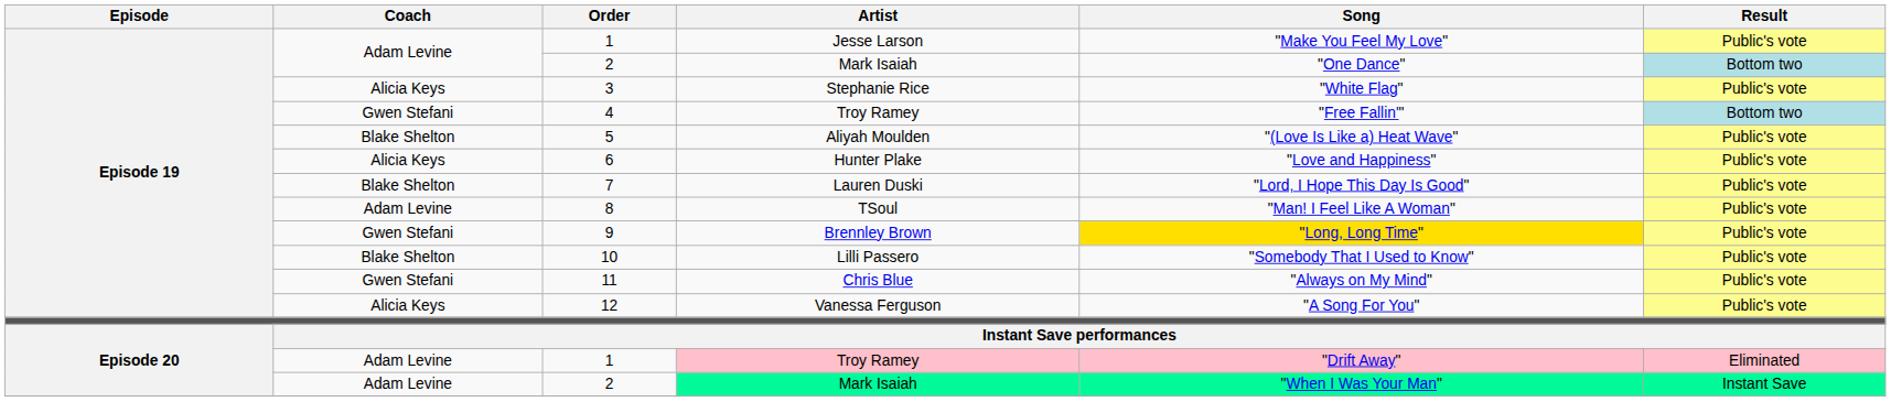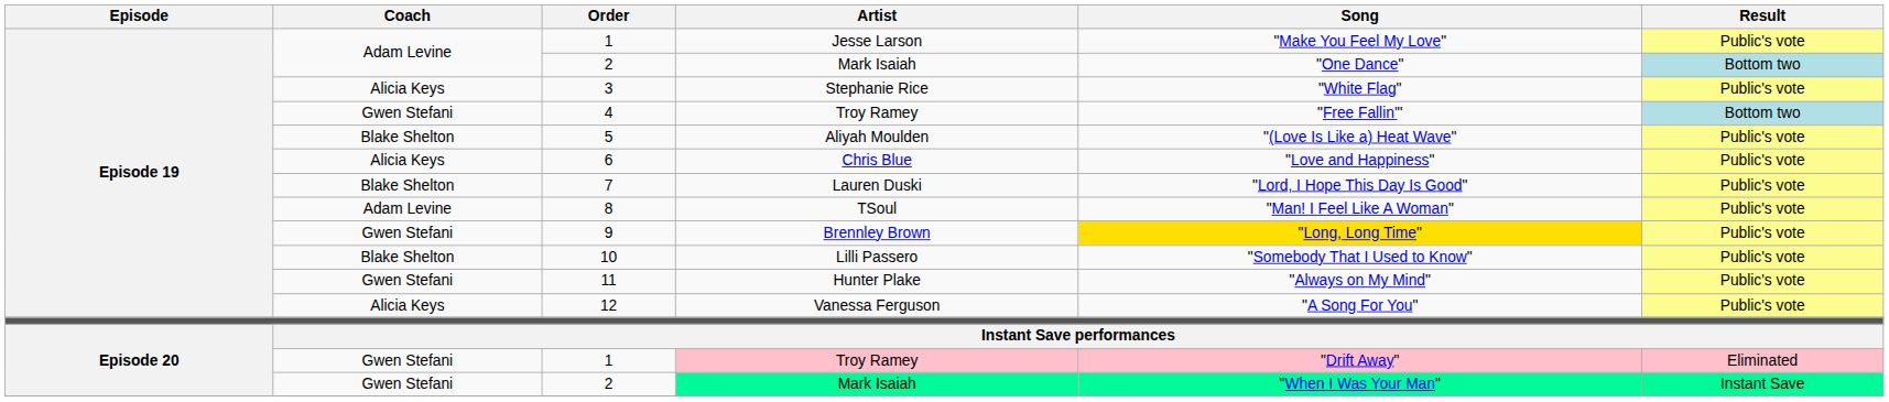6 | Artist: Hunter Plake -> Chris Blue
11 | Artist: Chris Blue -> Hunter Plake
Episode 20 / 1 | Coach: Adam Levine -> Gwen Stefani
Episode 20 / 2 | Coach: Adam Levine -> Gwen Stefani
